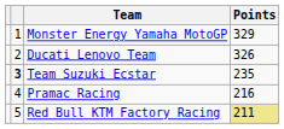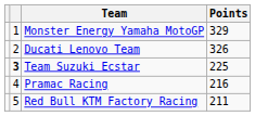Team Suzuki Ecstar | Points: 235 -> 225
Red Bull KTM Factory Racing | Points: khaki background -> no background
